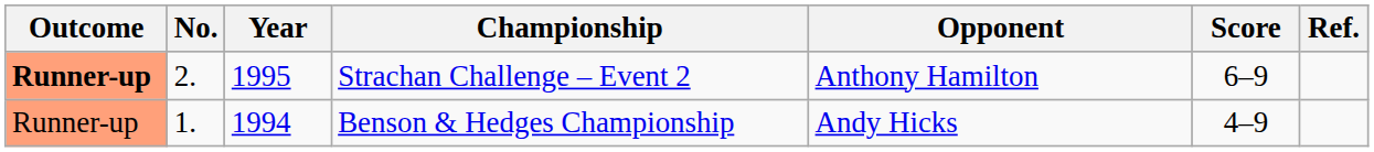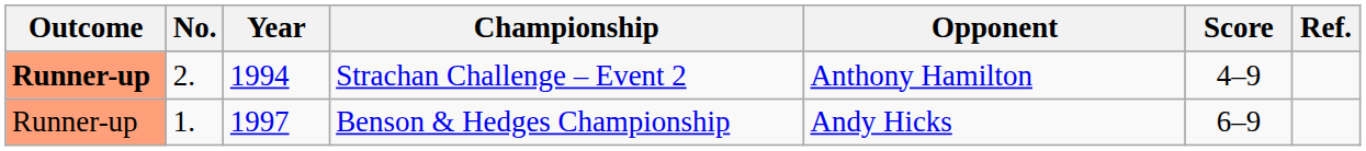Strachan Challenge – Event 2 | Year: 1995 -> 1994
Strachan Challenge – Event 2 | Score: 6–9 -> 4–9
Benson & Hedges Championship | Year: 1994 -> 1997
Benson & Hedges Championship | Score: 4–9 -> 6–9
